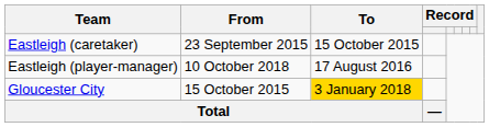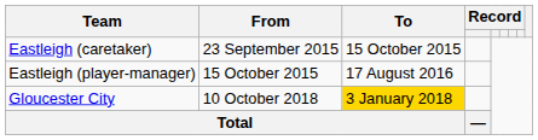Eastleigh (player-manager) | From: 10 October 2018 -> 15 October 2015
Gloucester City | From: 15 October 2015 -> 10 October 2018
